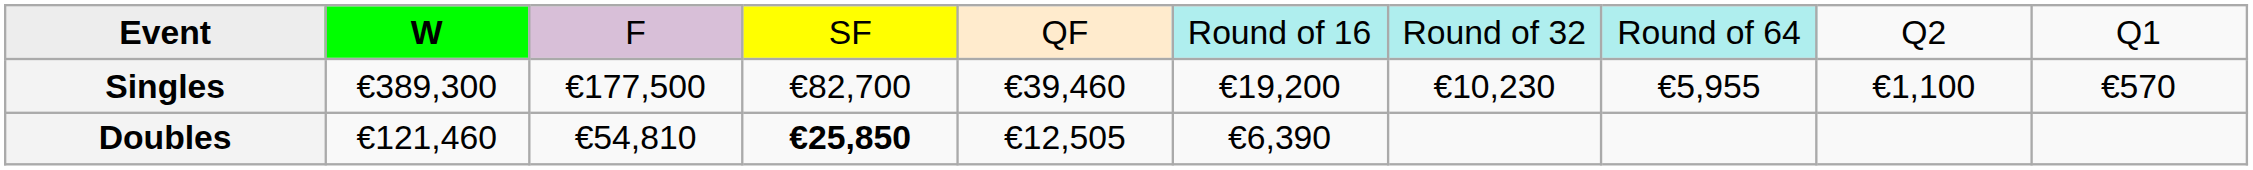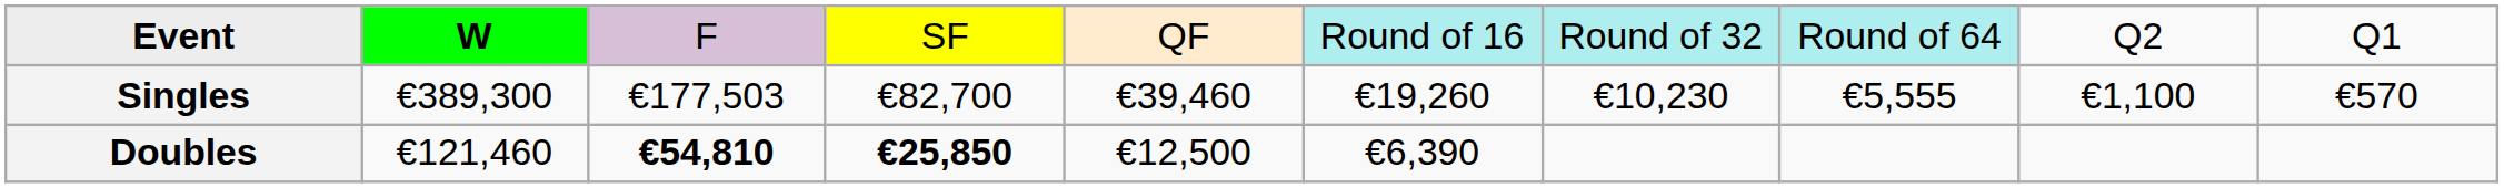Singles | column 3: €177,500 -> €177,503
Singles | column 6: €19,200 -> €19,260
Singles | column 8: €5,955 -> €5,555
Doubles | column 3: normal -> bold
Doubles | column 5: €12,505 -> €12,500
